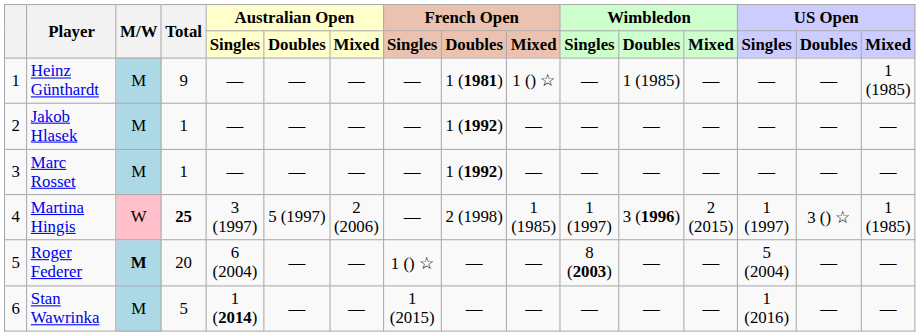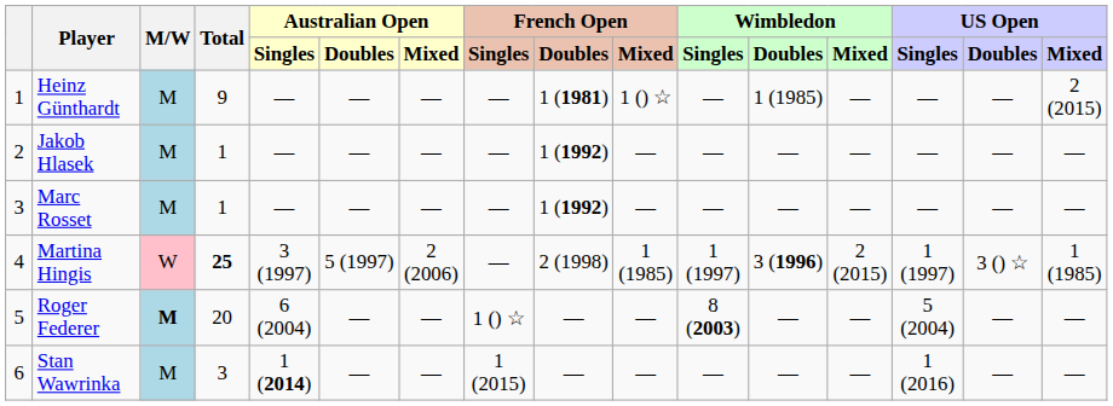Heinz Günthardt | US Open / Mixed: 1 (1985) -> 2 (2015)
Stan Wawrinka | Total: 5 -> 3
